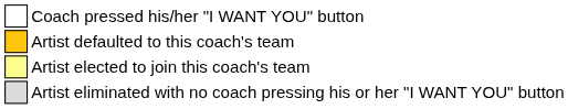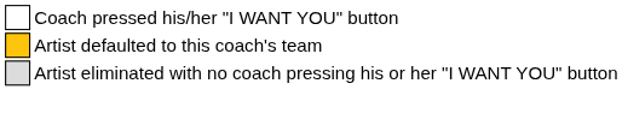- row: Artist elected to join this coach's team
